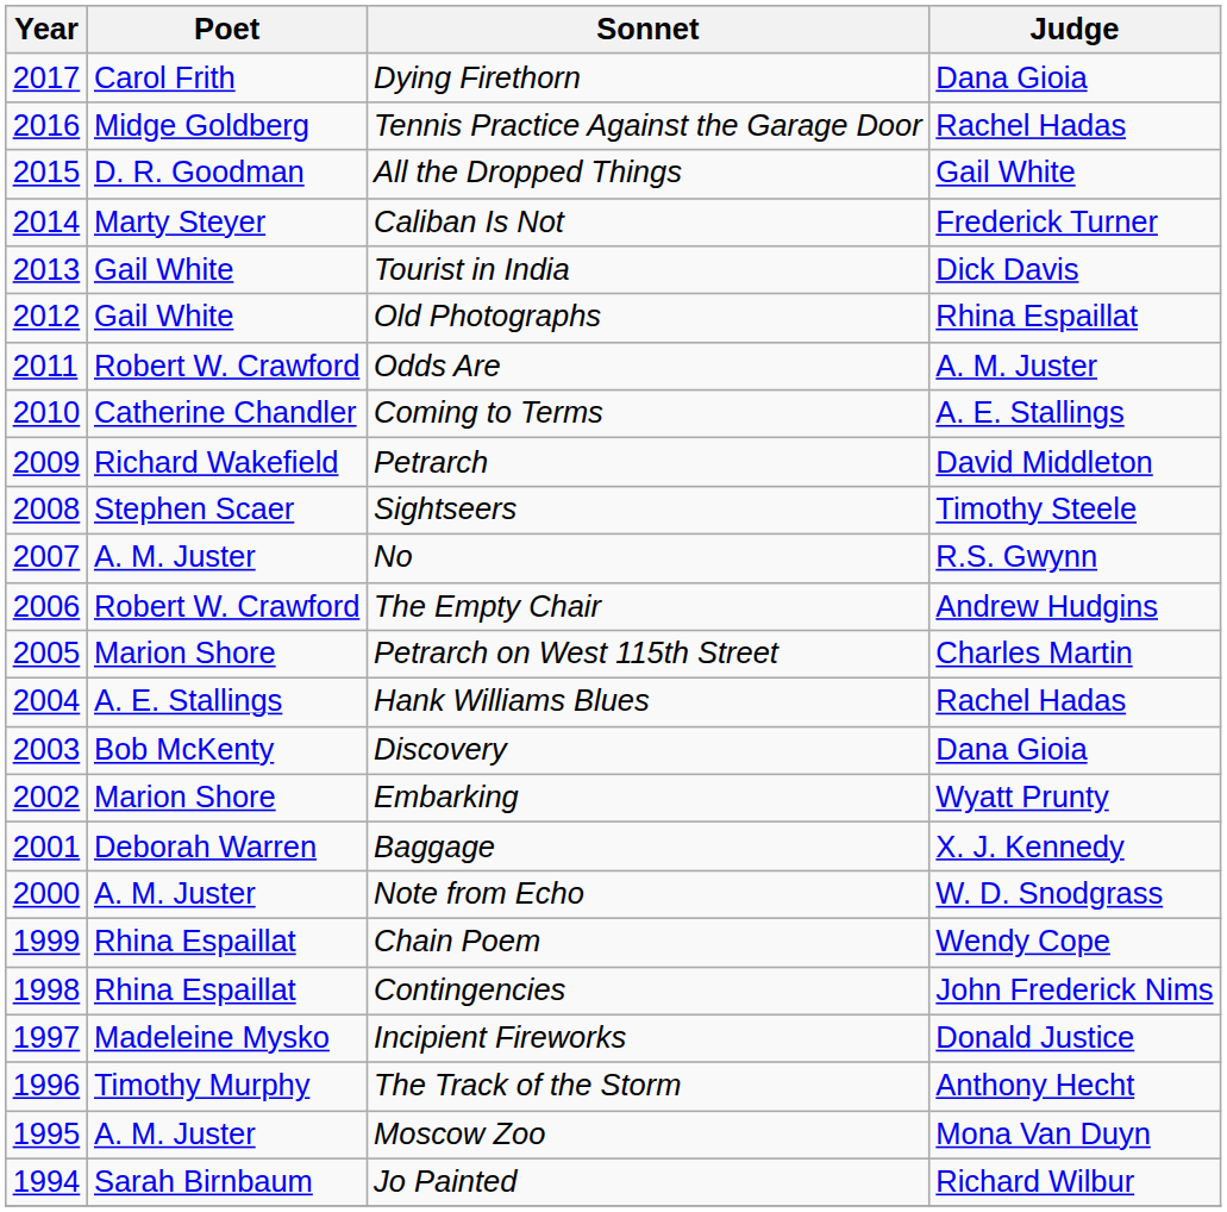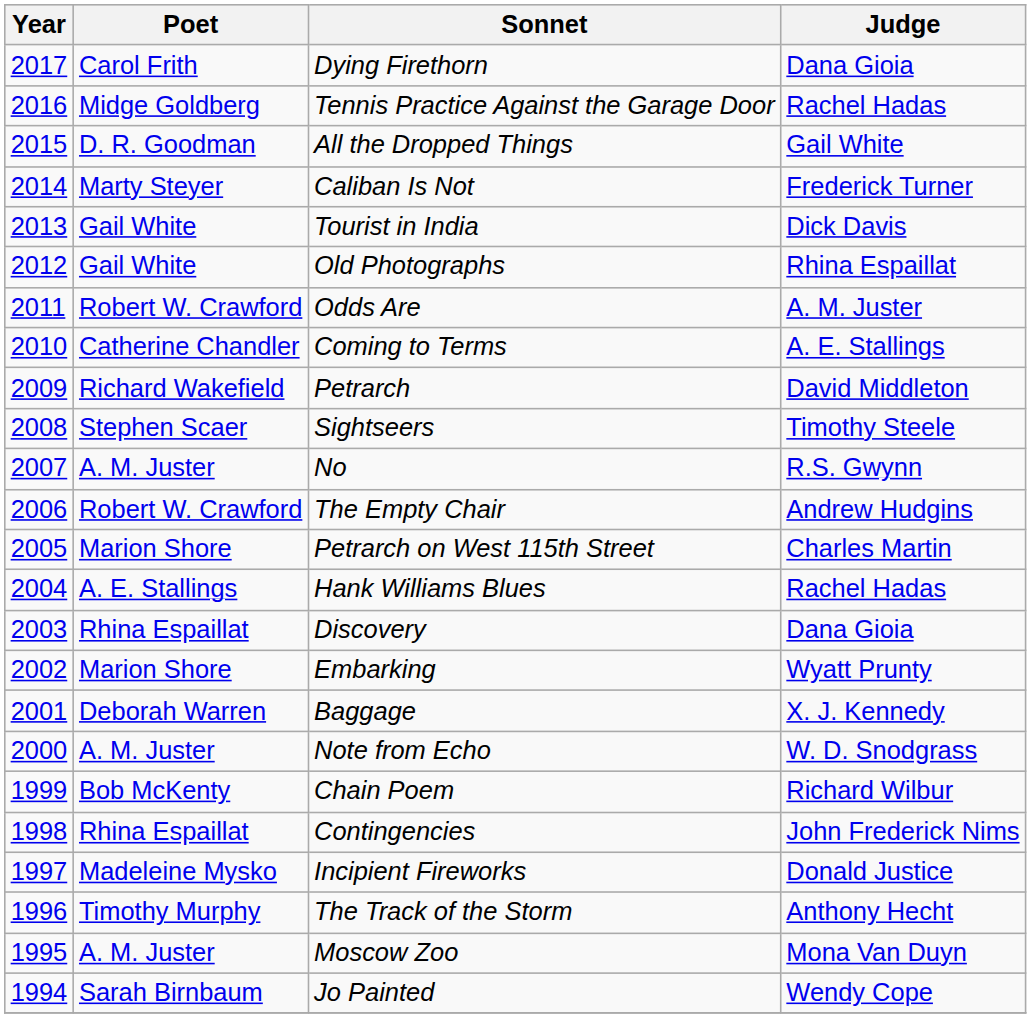Discovery | Poet: Bob McKenty -> Rhina Espaillat
Chain Poem | Poet: Rhina Espaillat -> Bob McKenty
Chain Poem | Judge: Wendy Cope -> Richard Wilbur
Jo Painted | Judge: Richard Wilbur -> Wendy Cope
